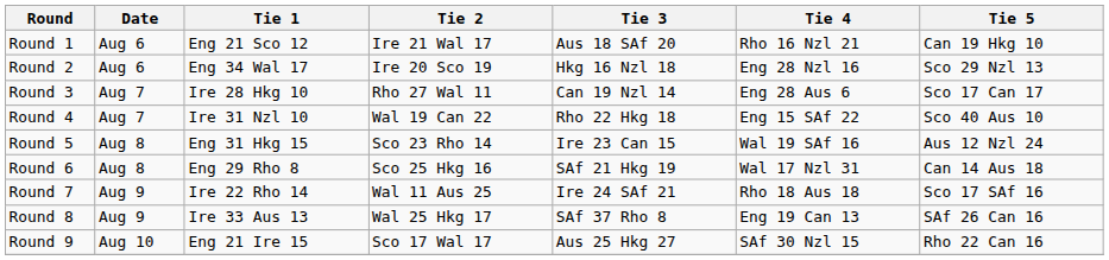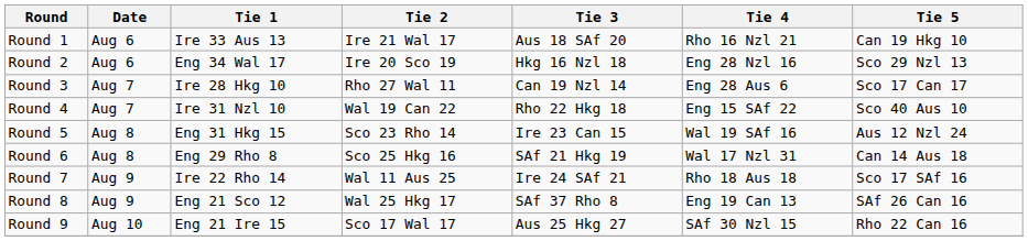Round 1 | Tie 1: Eng 21 Sco 12 -> Ire 33 Aus 13
Round 8 | Tie 1: Ire 33 Aus 13 -> Eng 21 Sco 12
